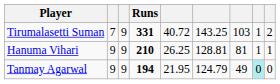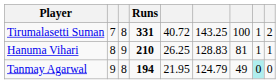Tirumalasetti Suman | column 3: 9 -> 8
Tirumalasetti Suman | column 7: 103 -> 100
Hanuma Vihari | column 2: 9 -> 8
Hanuma Vihari | column 6: 128.81 -> 128.83
Tanmay Agarwal | column 3: 9 -> 8
